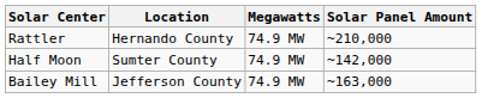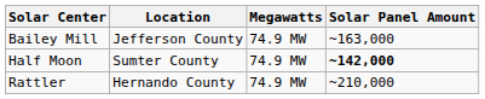rows swapped: Bailey Mill <-> Rattler
Half Moon | Solar Panel Amount: normal -> bold
